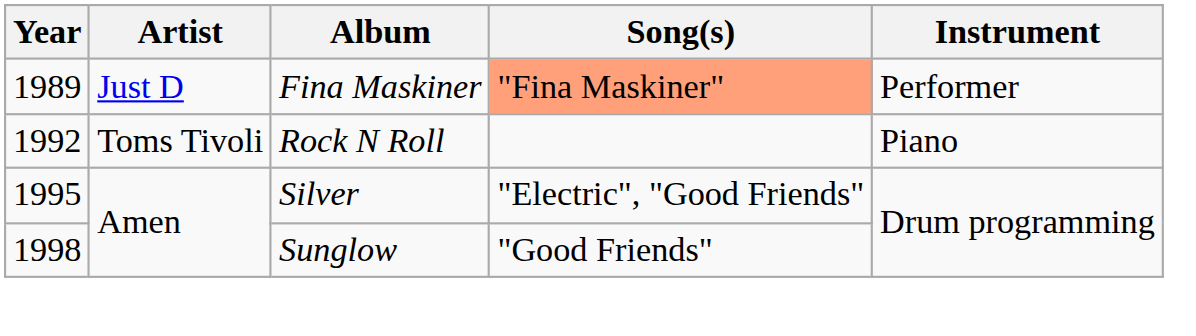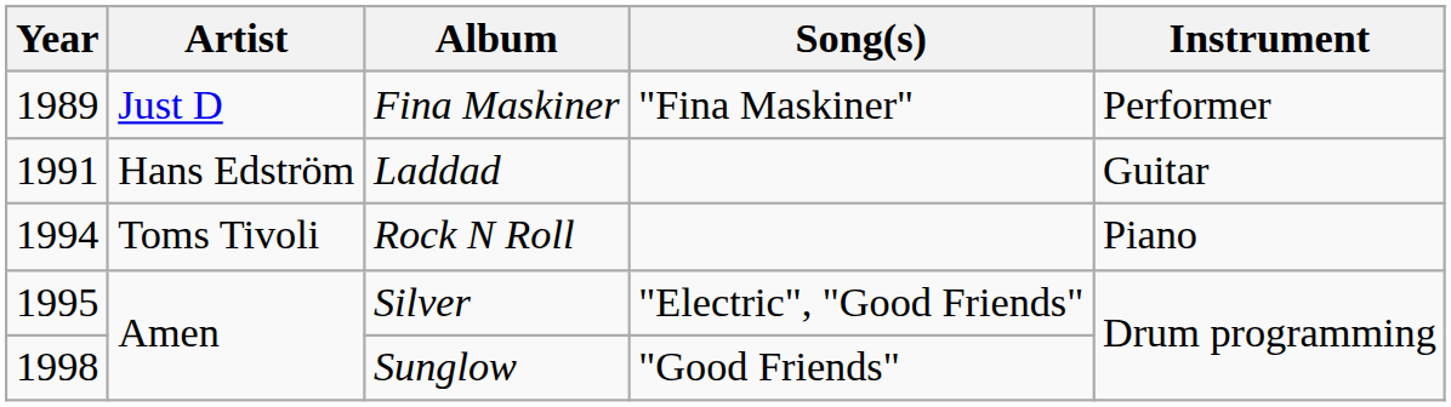Fina Maskiner | Song(s): lightsalmon background -> no background
+ row: 1991 | Hans Edström | Laddad | Guitar
Rock N Roll | Year: 1992 -> 1994
